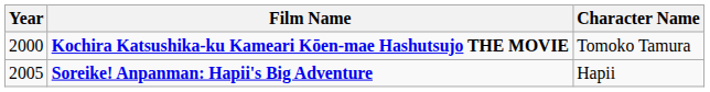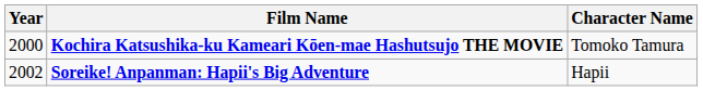Soreike! Anpanman: Hapii's Big Adventure | Year: 2005 -> 2002
